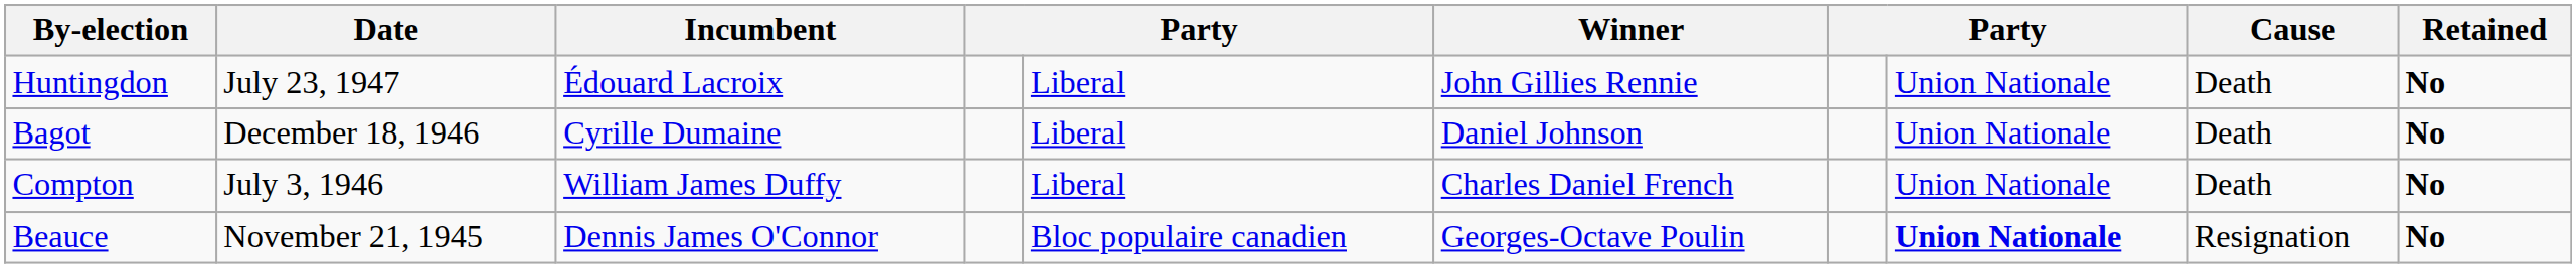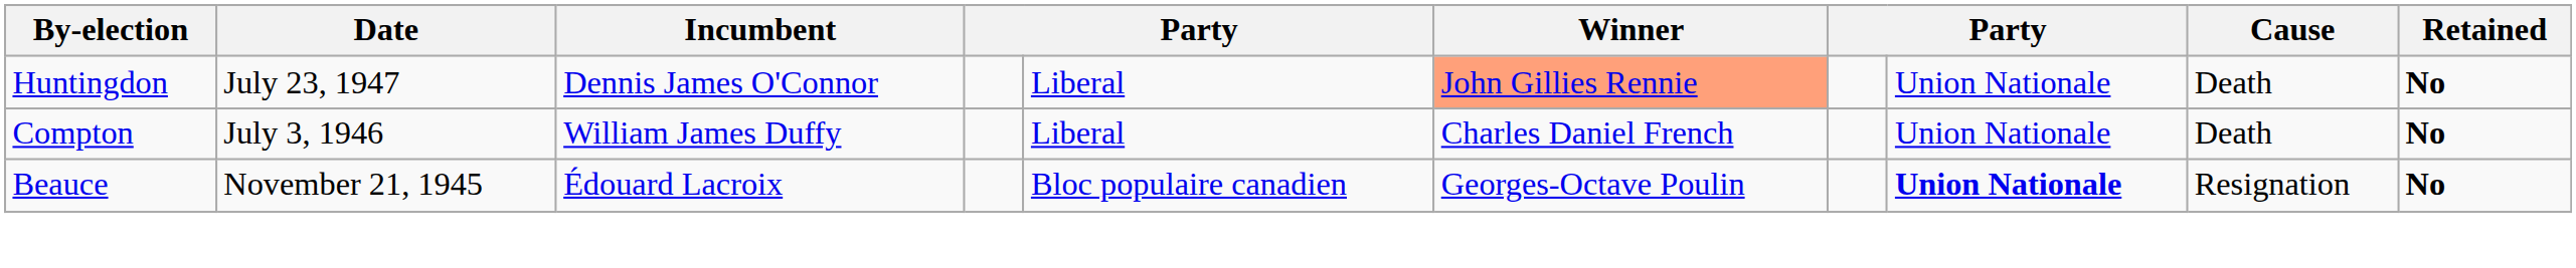Huntingdon | Incumbent: Édouard Lacroix -> Dennis James O'Connor
Huntingdon | Winner: no background -> lightsalmon background
- row: Bagot | December 18, 1946 | Cyrille Dumaine | Liberal | Daniel Johnson | Union Nationale | Death | No
Beauce | Incumbent: Dennis James O'Connor -> Édouard Lacroix
